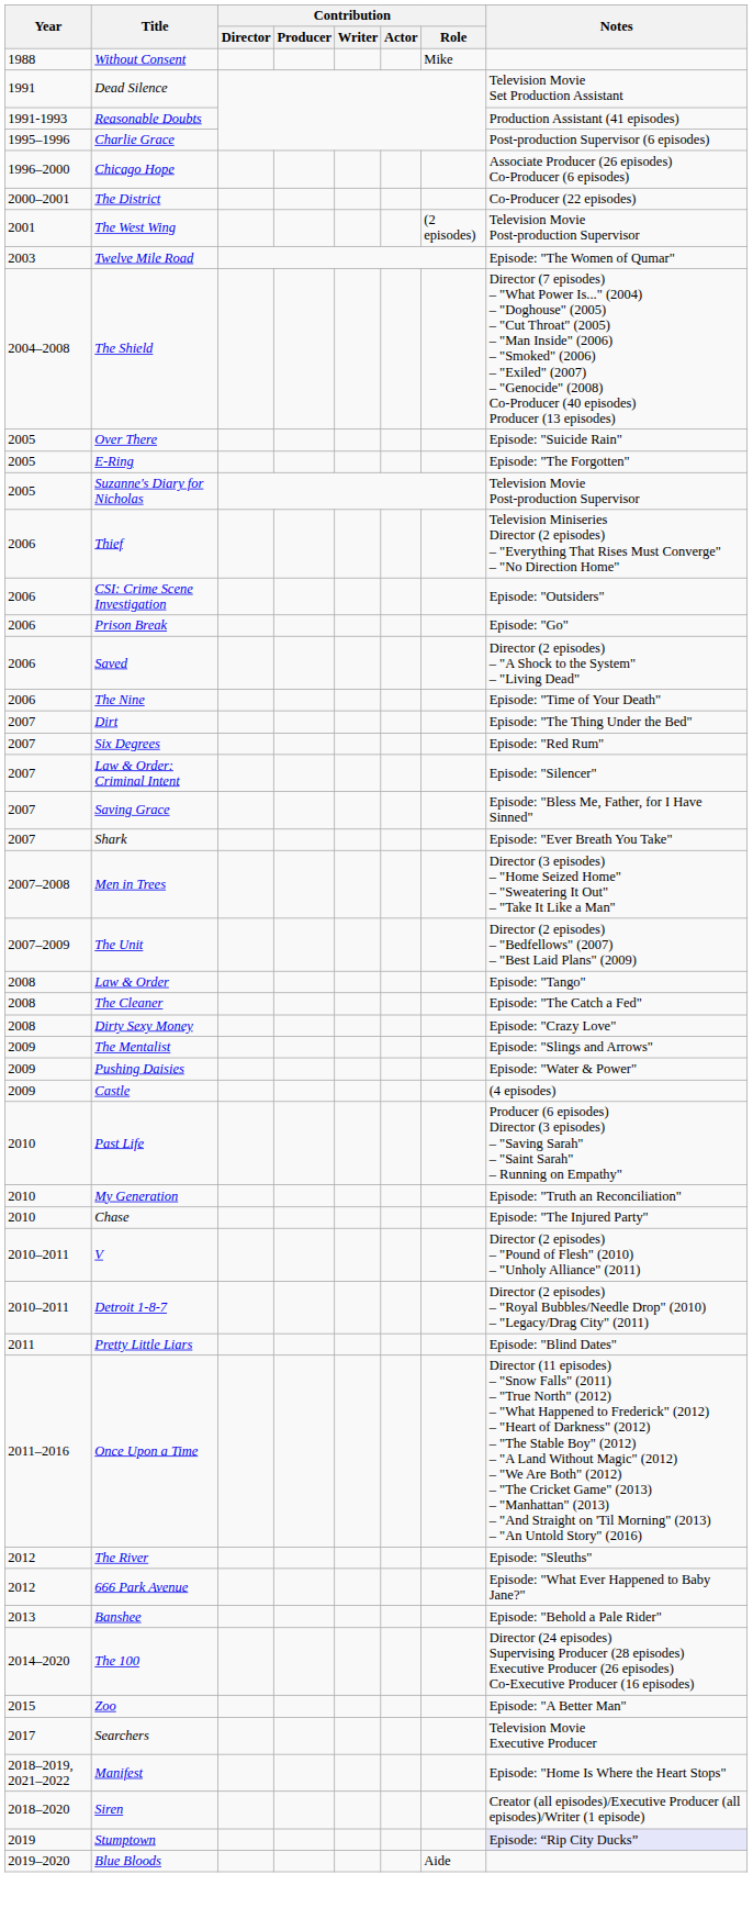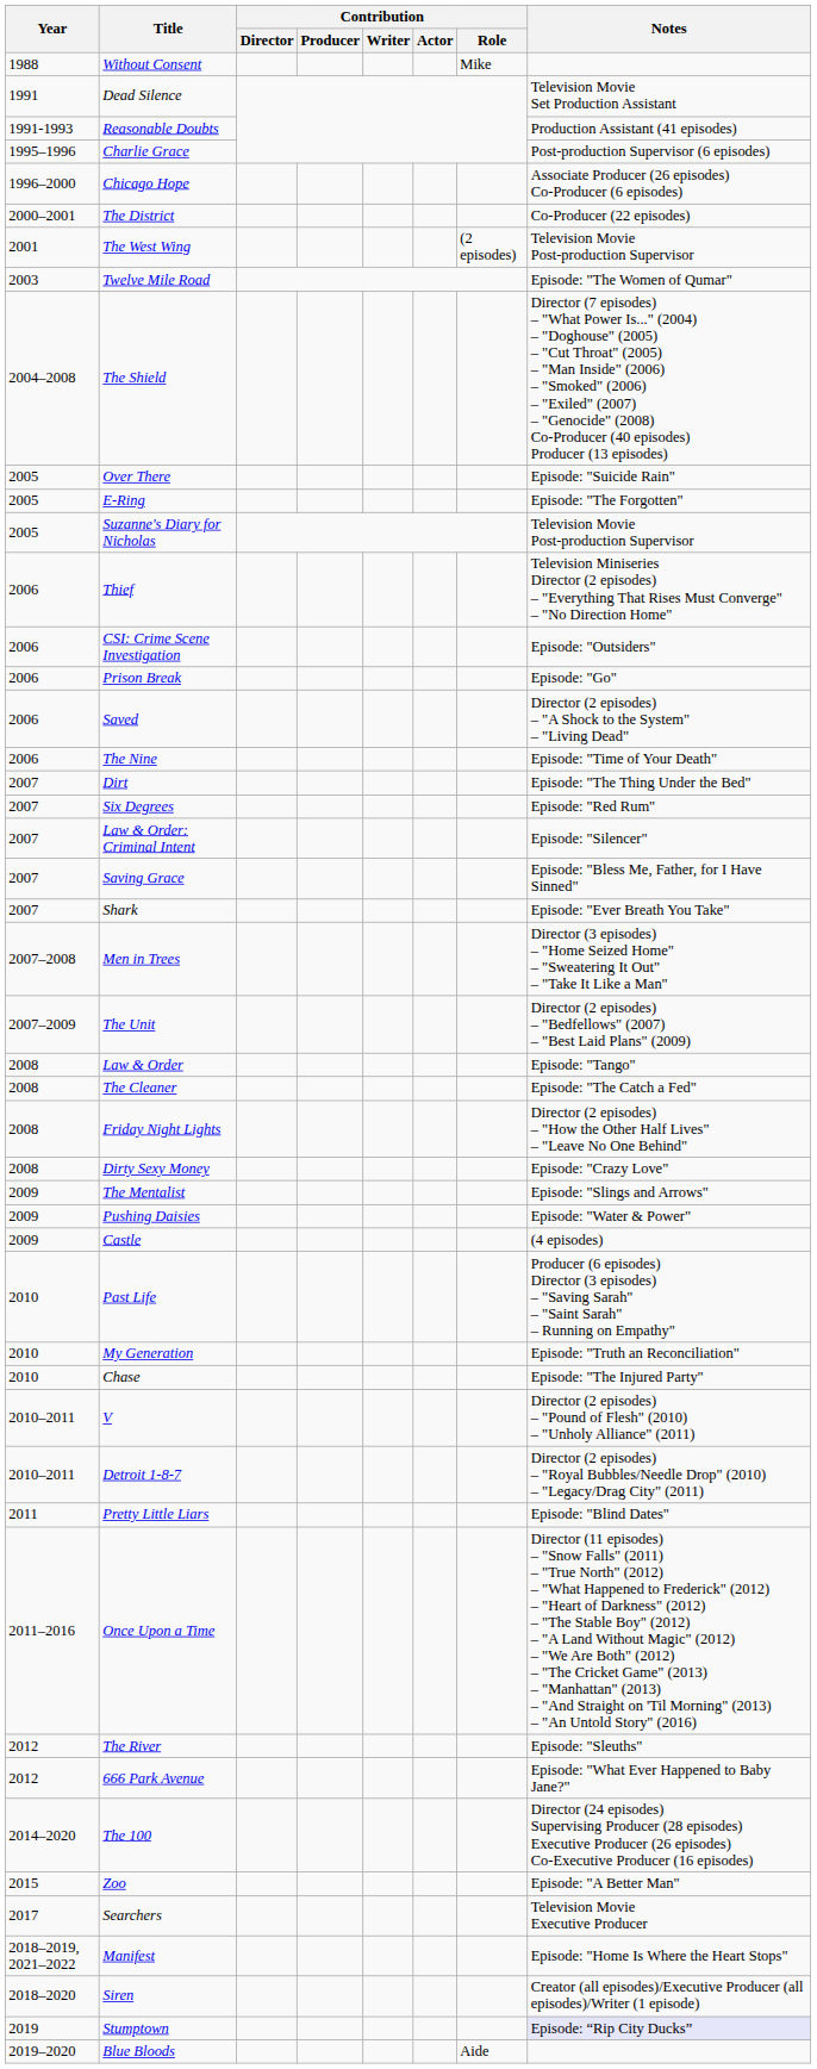+ row: 2008 | Friday Night Lights | Director (2 episodes) – "How the Other Half Lives" – "Leave No One Behind"
- row: 2013 | Banshee | Episode: "Behold a Pale Rider"
